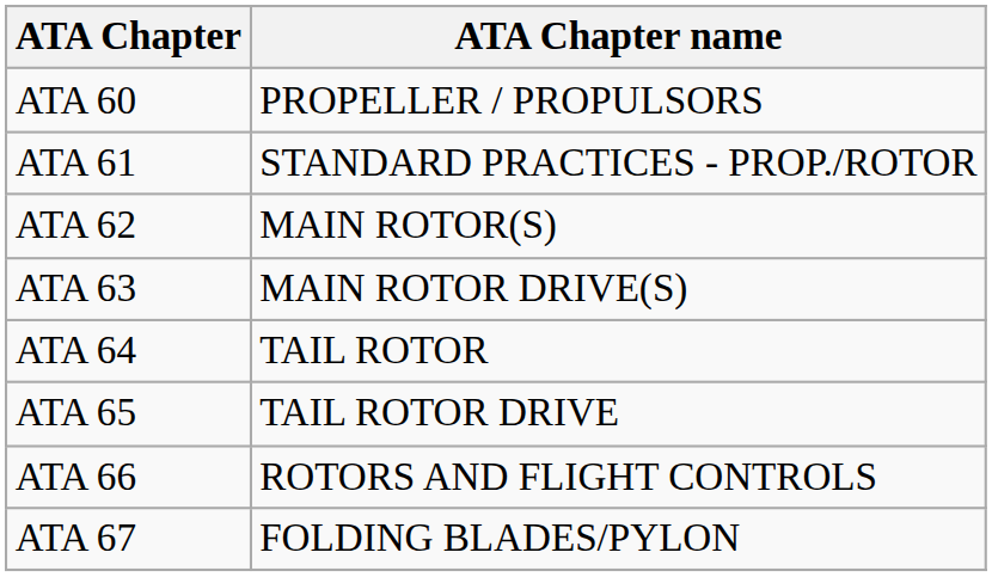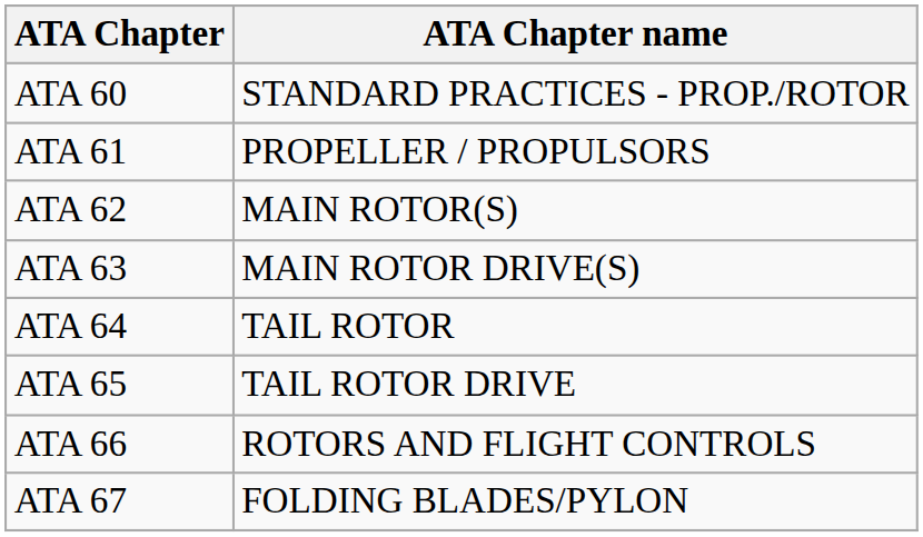ATA 60 | ATA Chapter name: PROPELLER / PROPULSORS -> STANDARD PRACTICES - PROP./ROTOR
ATA 61 | ATA Chapter name: STANDARD PRACTICES - PROP./ROTOR -> PROPELLER / PROPULSORS
